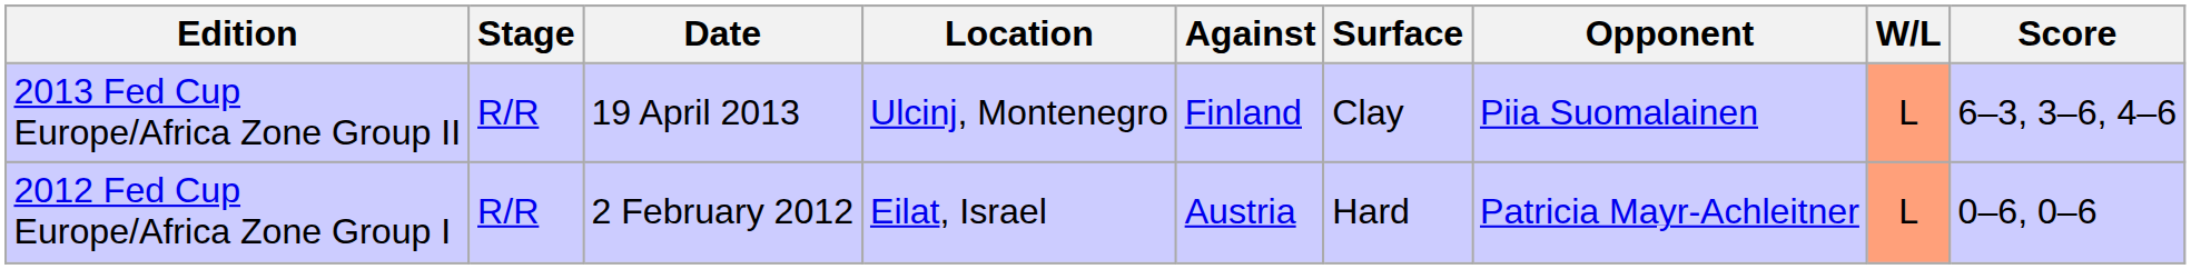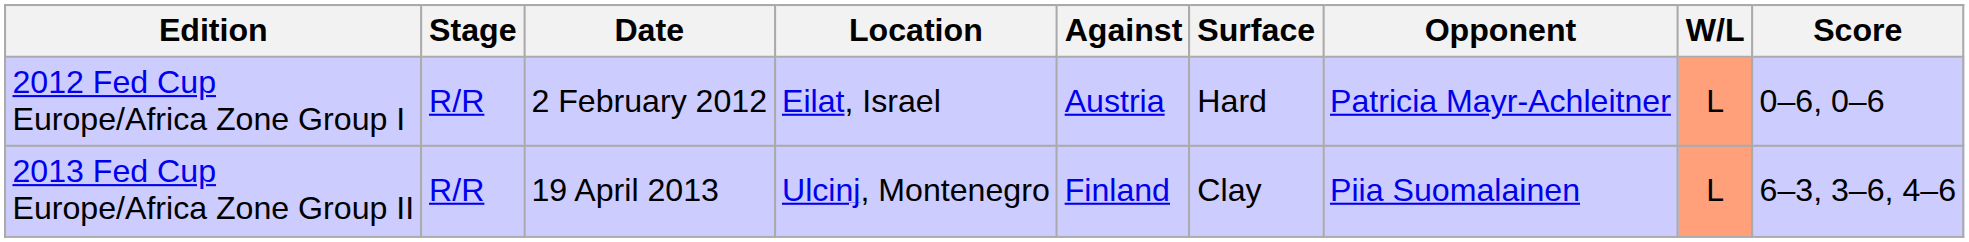rows swapped: 2012 Fed Cup Europe/Africa Zone Group I <-> 2013 Fed Cup Europe/Africa Zone Group II
